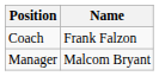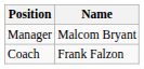rows swapped: Manager <-> Coach
